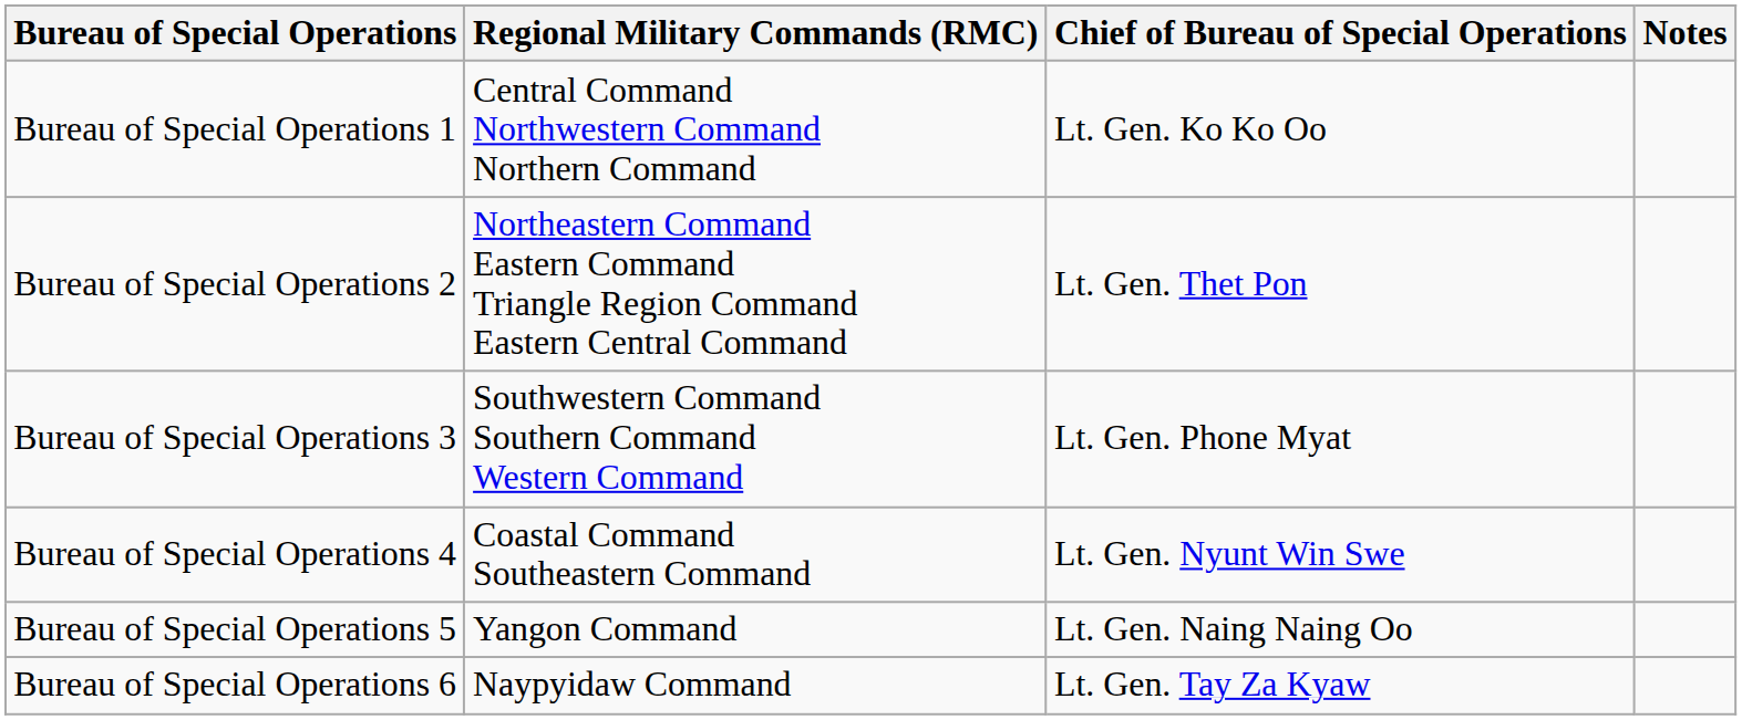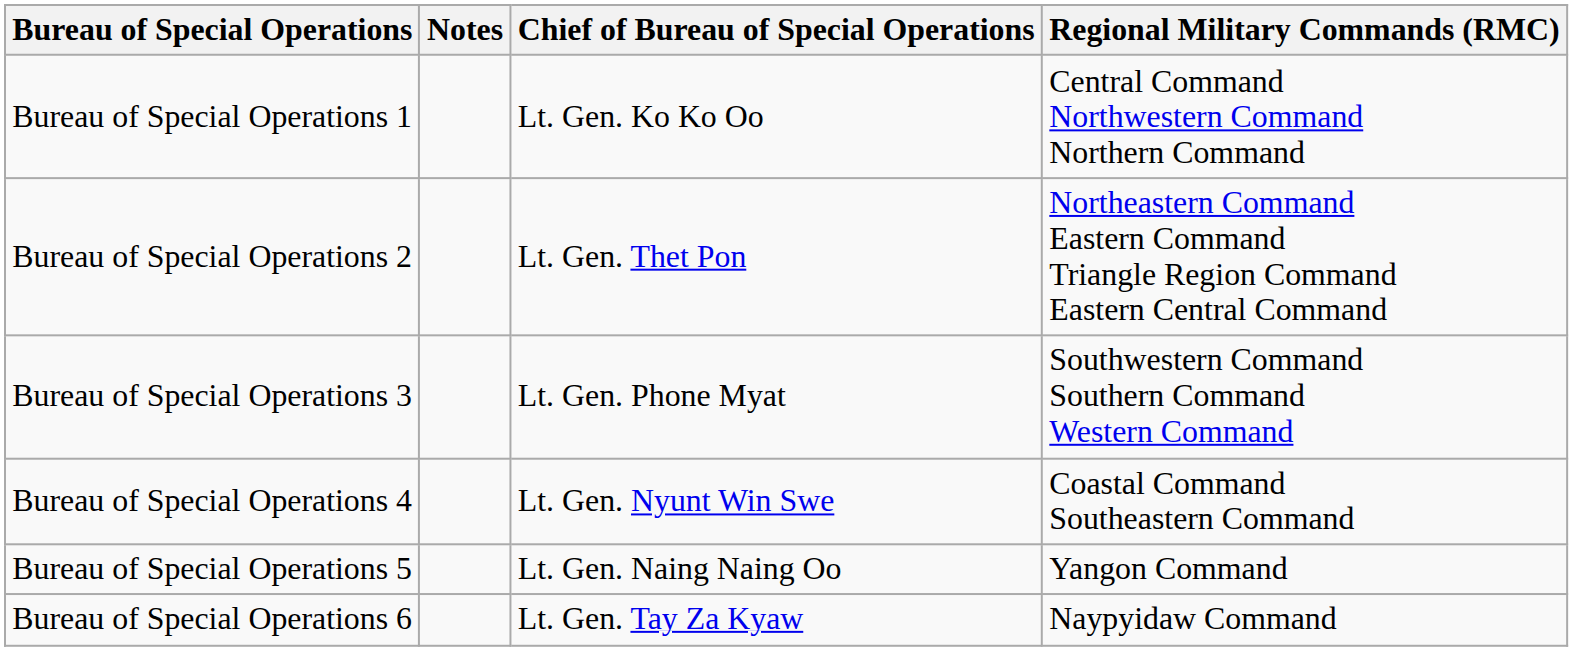columns swapped: Regional Military Commands (RMC) <-> Notes
